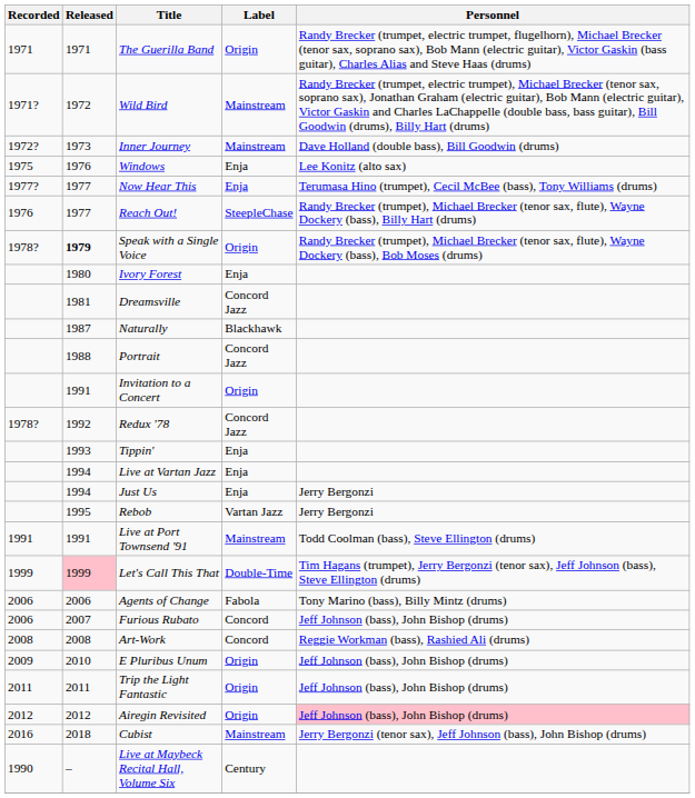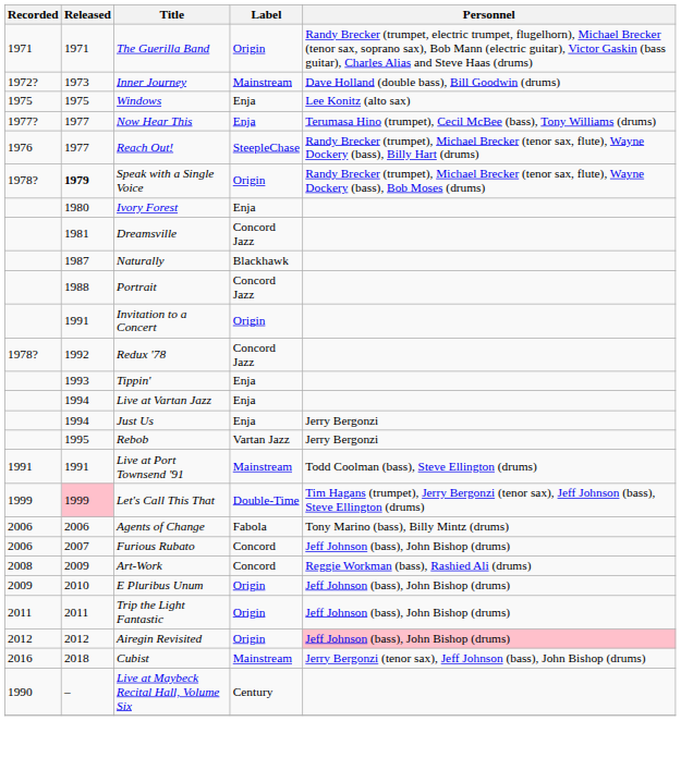- row: 1971? | 1972 | Wild Bird | Mainstream | Randy Brecker (trumpet, electric trumpet), Michael Brecker (tenor sax, soprano sax), Jonathan Graham (electric guitar), Bob Mann (electric guitar), Victor Gaskin and Charles LaChappelle (double bass, bass guitar), Bill Goodwin (drums), Billy Hart (drums)
Windows | Released: 1976 -> 1975
Art-Work | Released: 2008 -> 2009
